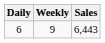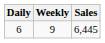6 | Sales: 6,443 -> 6,445
